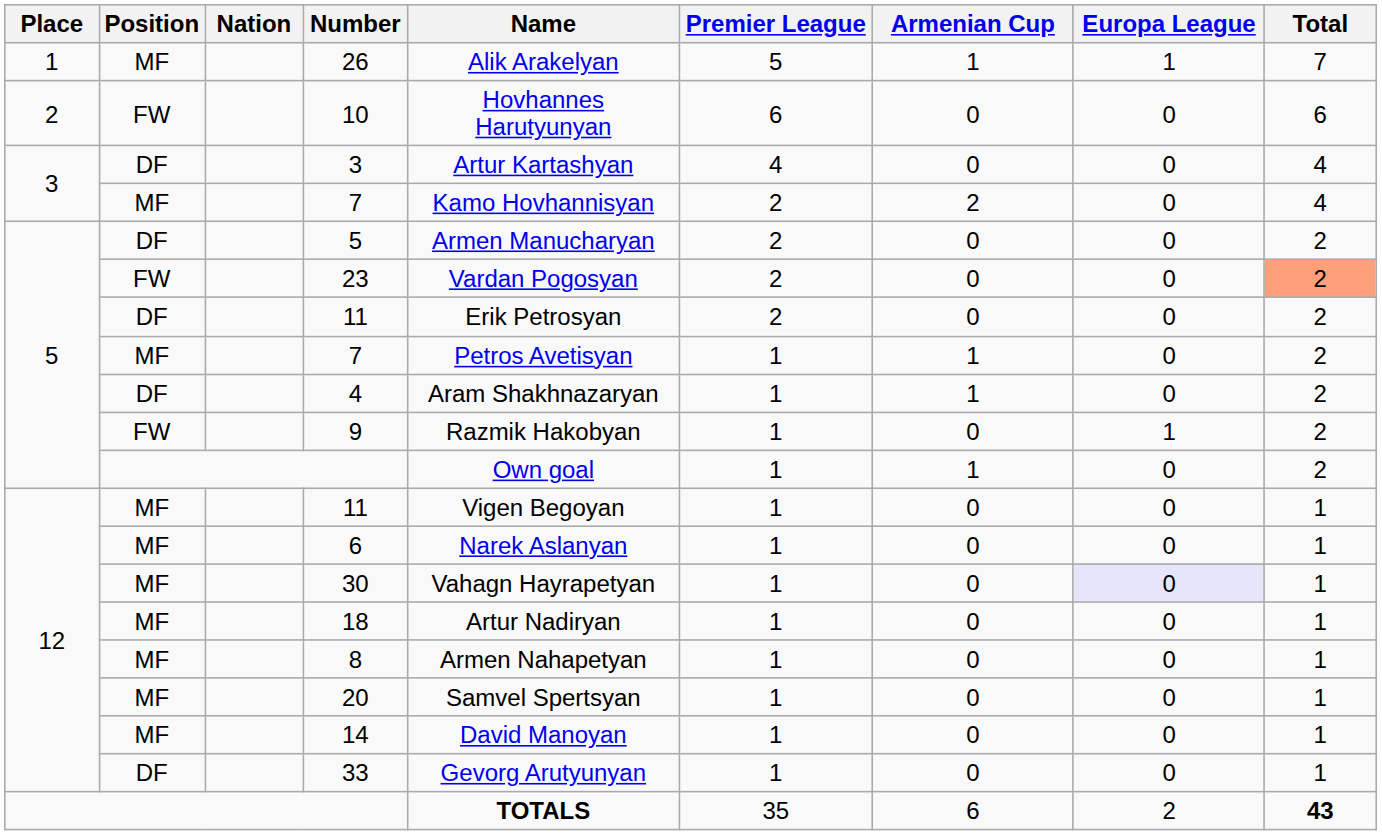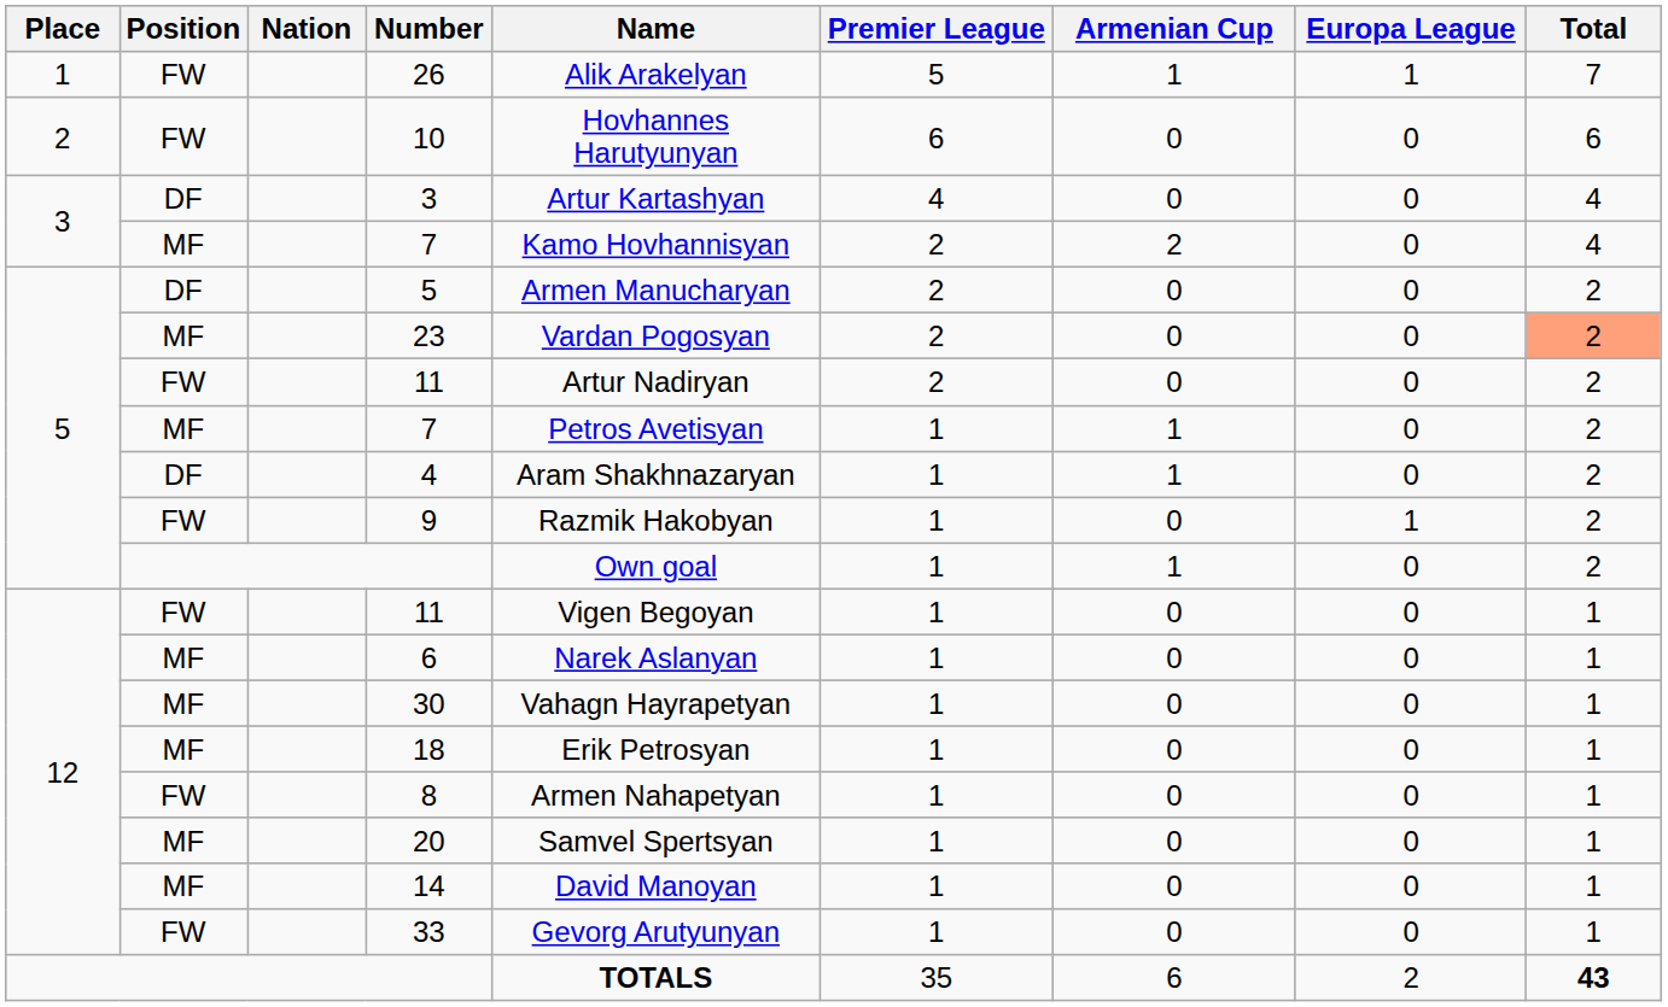26 | Position: MF -> FW
23 | Position: FW -> MF
5 / 11 | Position: DF -> FW
5 / 11 | Name: Erik Petrosyan -> Artur Nadiryan
12 / 11 | Position: MF -> FW
30 | Europa League: lavender background -> no background
18 | Name: Artur Nadiryan -> Erik Petrosyan
8 | Position: MF -> FW
33 | Position: DF -> FW
